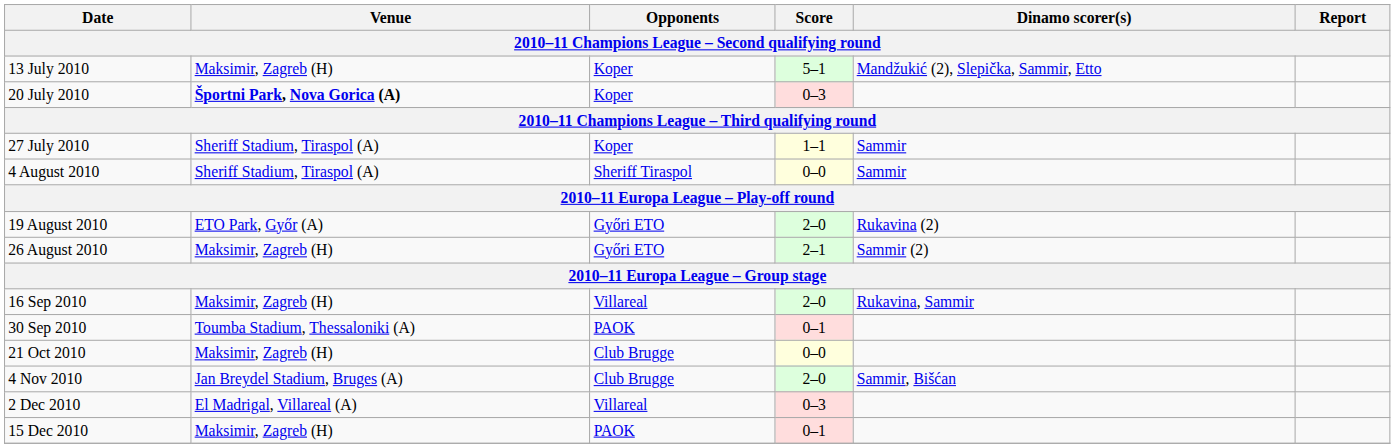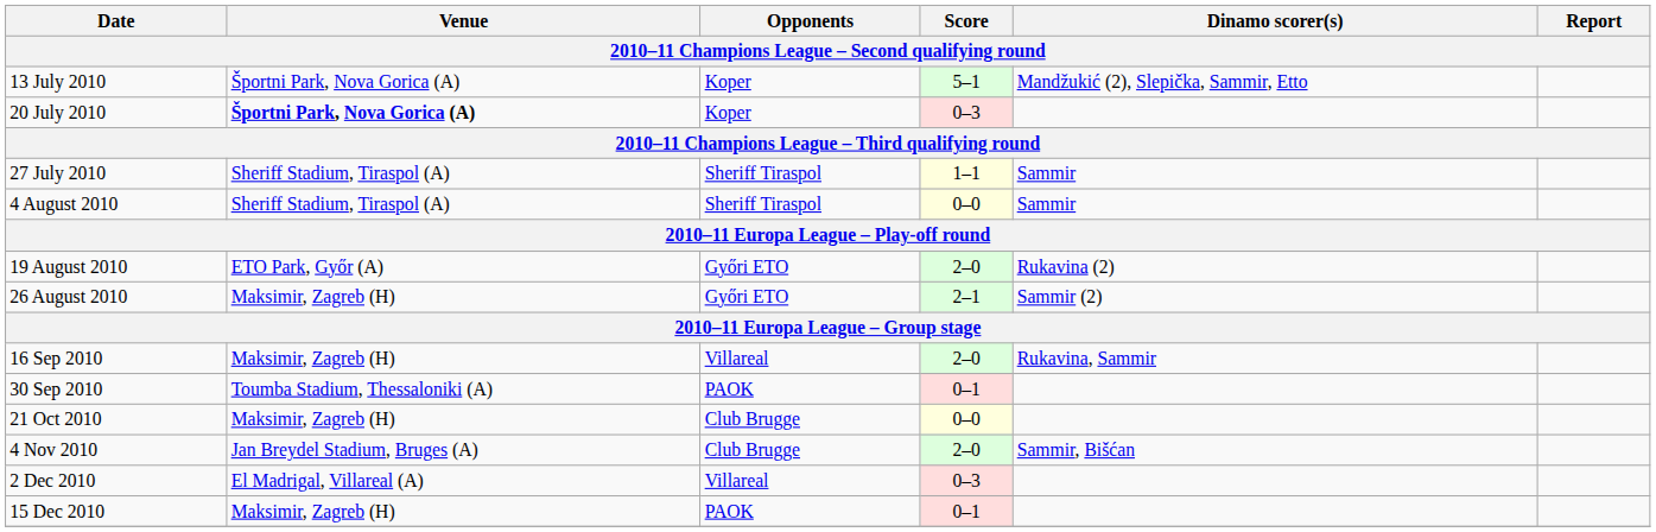13 July 2010 | Venue: Maksimir, Zagreb (H) -> Športni Park, Nova Gorica (A)
27 July 2010 | Opponents: Koper -> Sheriff Tiraspol
